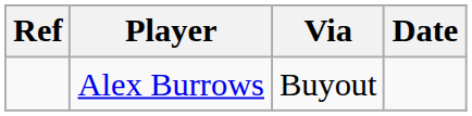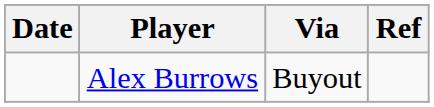columns swapped: Date <-> Ref
